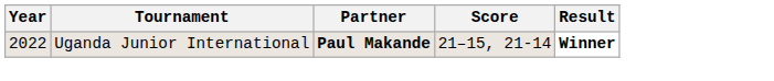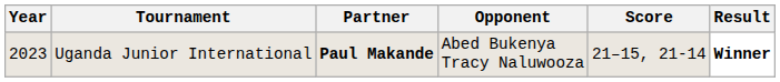+ column: Opponent | Abed Bukenya Tracy Naluwooza
Uganda Junior International | Year: 2022 -> 2023
